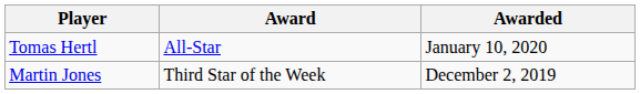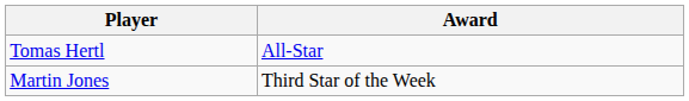- column: Awarded | January 10, 2020 | December 2, 2019
